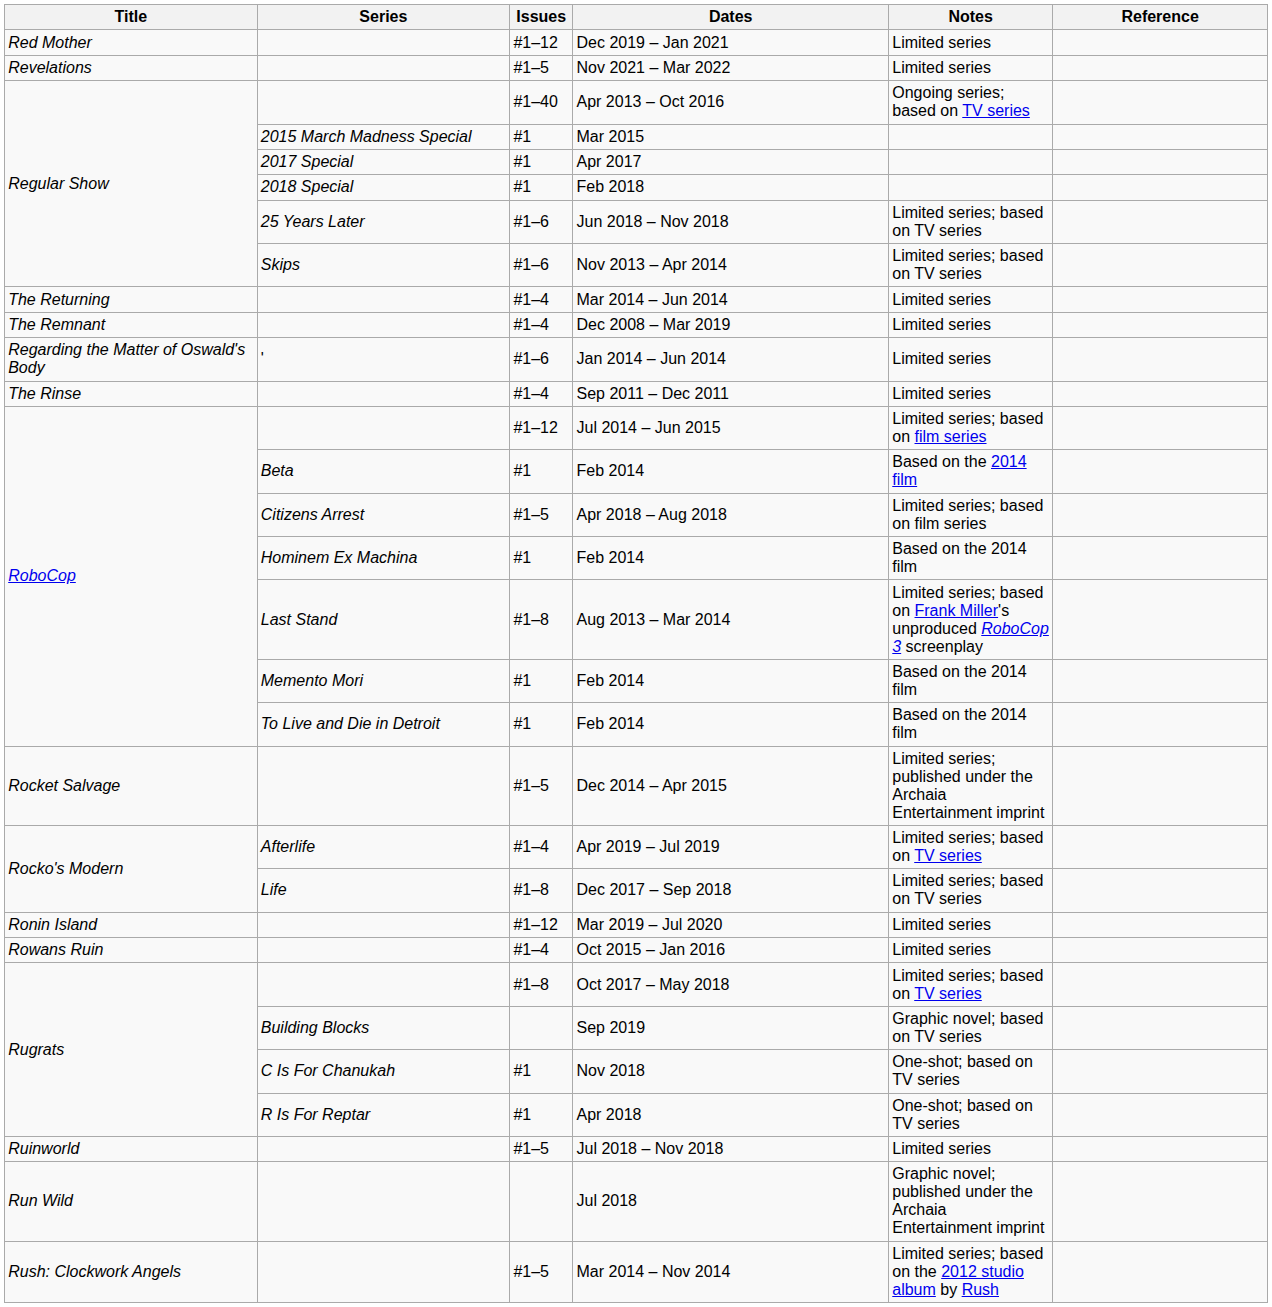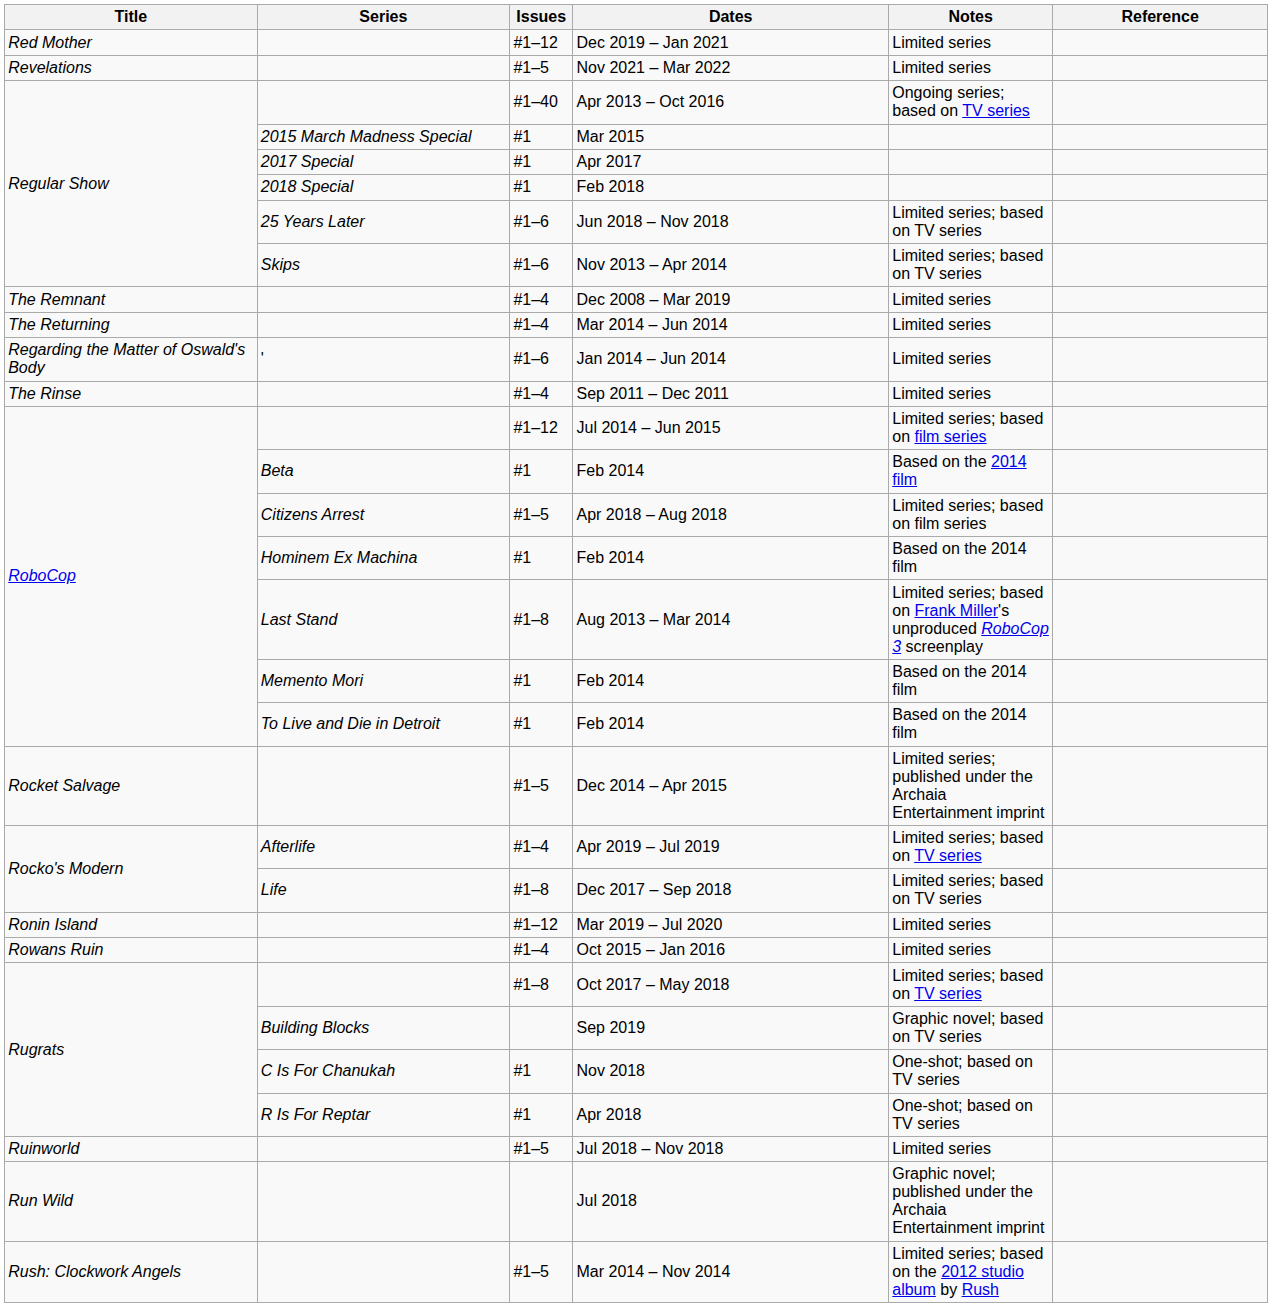rows swapped: Dec 2008 – Mar 2019 <-> Mar 2014 – Jun 2014
